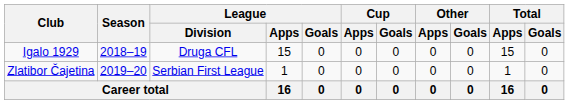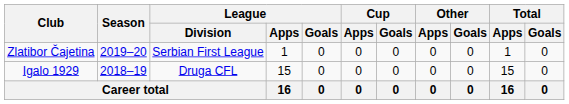rows swapped: Igalo 1929 <-> Zlatibor Čajetina
